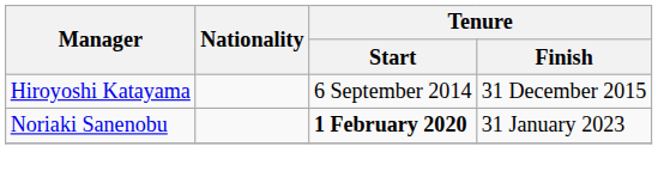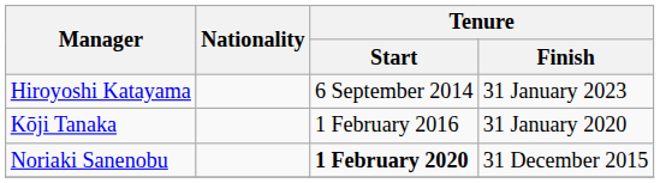Hiroyoshi Katayama | Tenure / Finish: 31 December 2015 -> 31 January 2023
+ row: Kōji Tanaka | 1 February 2016 | 31 January 2020
Noriaki Sanenobu | Tenure / Finish: 31 January 2023 -> 31 December 2015
